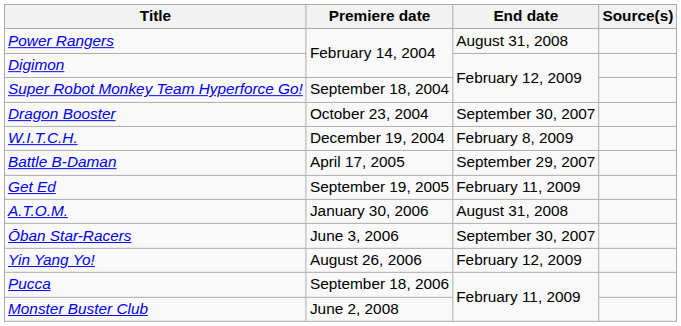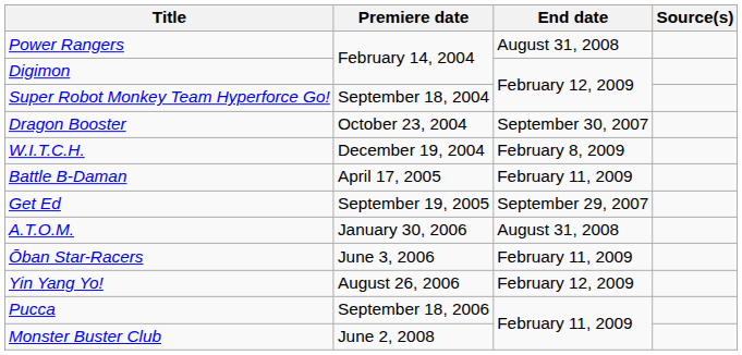Battle B-Daman | End date: September 29, 2007 -> February 11, 2009
Get Ed | End date: February 11, 2009 -> September 29, 2007
Ōban Star-Racers | End date: September 30, 2007 -> February 11, 2009
